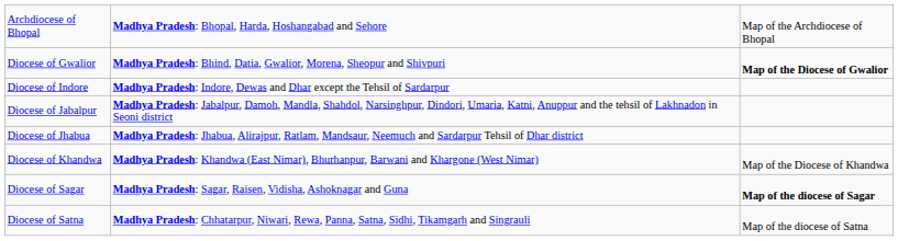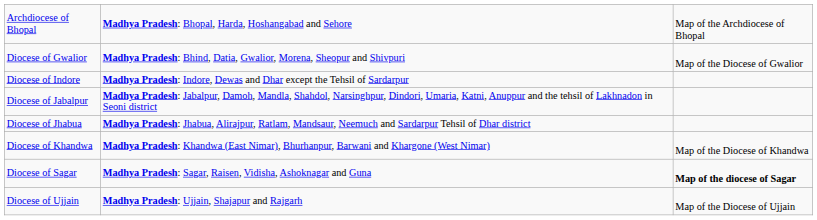Diocese of Gwalior | column 3: bold -> normal
- row: Diocese of Satna | Madhya Pradesh: Chhatarpur, Niwari, Rewa, Panna, Satna, Sidhi, Tikamgarh and Singrauli | Map of the diocese of Satna
+ row: Diocese of Ujjain | Madhya Pradesh: Ujjain, Shajapur and Rajgarh | Map of the Diocese of Ujjain
